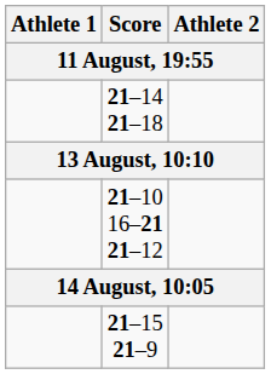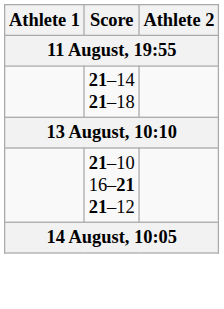- row: 21–15 21–9
